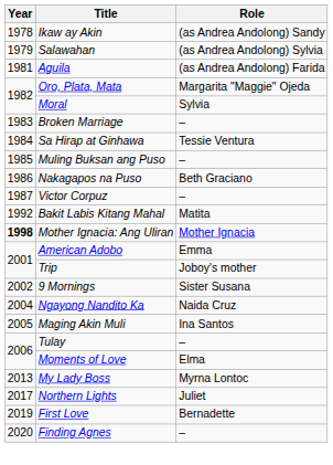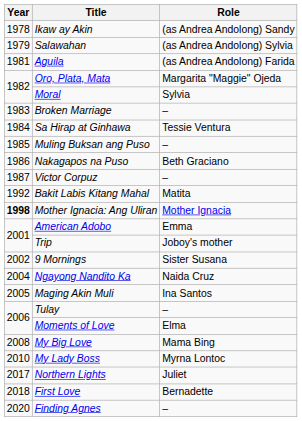+ row: 2008 | My Big Love | Mama Bing
My Lady Boss | Year: 2013 -> 2010
First Love | Year: 2019 -> 2018
